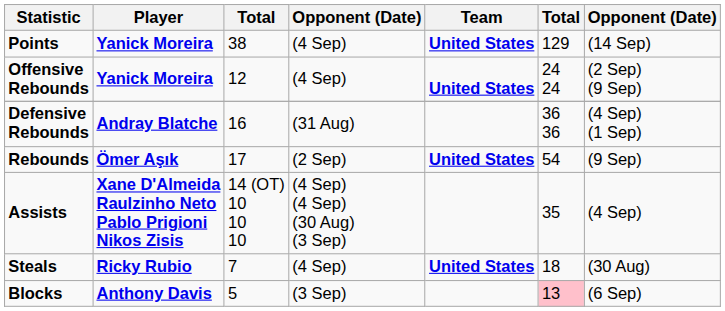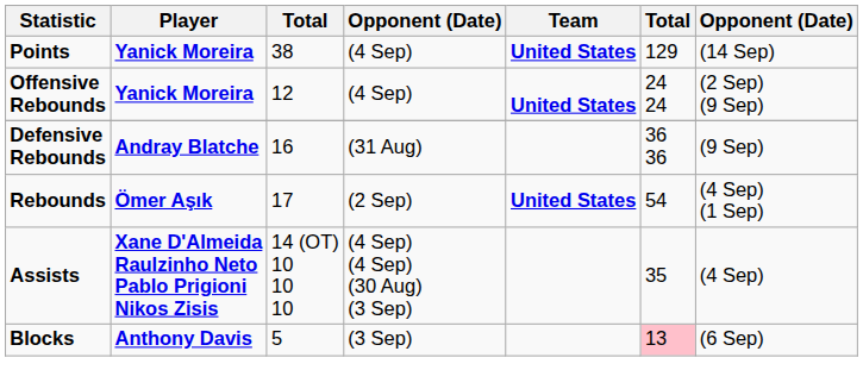Defensive Rebounds | column 7: (4 Sep) (1 Sep) -> (9 Sep)
Rebounds | column 7: (9 Sep) -> (4 Sep) (1 Sep)
- row: Steals | Ricky Rubio | 7 | (4 Sep) | United States | 18 | (30 Aug)
